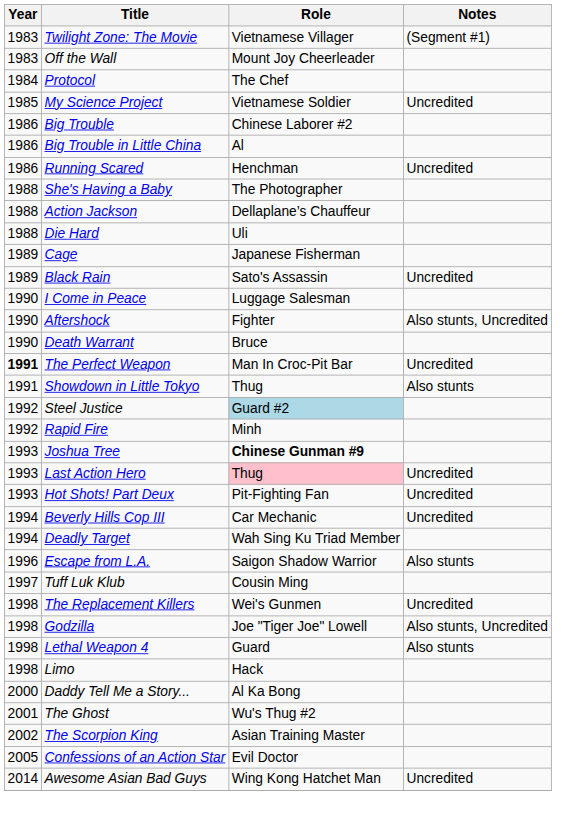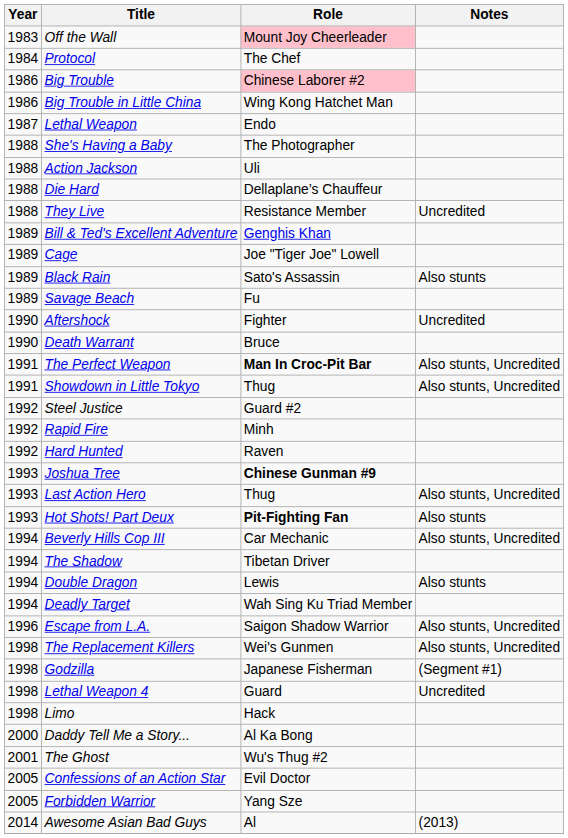- row: 1983 | Twilight Zone: The Movie | Vietnamese Villager | (Segment #1)
Off the Wall | Role: no background -> pink background
- row: 1985 | My Science Project | Vietnamese Soldier | Uncredited
Big Trouble | Role: no background -> pink background
Big Trouble in Little China | Role: Al -> Wing Kong Hatchet Man
- row: 1986 | Running Scared | Henchman | Uncredited
+ row: 1987 | Lethal Weapon | Endo
Action Jackson | Role: Dellaplane’s Chauffeur -> Uli
Die Hard | Role: Uli -> Dellaplane’s Chauffeur
+ row: 1988 | They Live | Resistance Member | Uncredited
+ row: 1989 | Bill & Ted's Excellent Adventure | Genghis Khan
Cage | Role: Japanese Fisherman -> Joe "Tiger Joe" Lowell
Black Rain | Notes: Uncredited -> Also stunts
+ row: 1989 | Savage Beach | Fu
- row: 1990 | I Come in Peace | Luggage Salesman
Aftershock | Notes: Also stunts, Uncredited -> Uncredited
The Perfect Weapon | Year: bold -> normal
The Perfect Weapon | Role: normal -> bold
The Perfect Weapon | Notes: Uncredited -> Also stunts, Uncredited
Showdown in Little Tokyo | Notes: Also stunts -> Also stunts, Uncredited
Steel Justice | Role: lightblue background -> no background
+ row: 1992 | Hard Hunted | Raven
Last Action Hero | Role: pink background -> no background
Last Action Hero | Notes: Uncredited -> Also stunts, Uncredited
Hot Shots! Part Deux | Role: normal -> bold
Hot Shots! Part Deux | Notes: Uncredited -> Also stunts
Beverly Hills Cop III | Notes: Uncredited -> Also stunts, Uncredited
+ row: 1994 | The Shadow | Tibetan Driver
+ row: 1994 | Double Dragon | Lewis | Also stunts
Escape from L.A. | Notes: Also stunts -> Also stunts, Uncredited
- row: 1997 | Tuff Luk Klub | Cousin Ming
The Replacement Killers | Notes: Uncredited -> Also stunts, Uncredited
Godzilla | Role: Joe "Tiger Joe" Lowell -> Japanese Fisherman
Godzilla | Notes: Also stunts, Uncredited -> (Segment #1)
Lethal Weapon 4 | Notes: Also stunts -> Uncredited
- row: 2002 | The Scorpion King | Asian Training Master
+ row: 2005 | Forbidden Warrior | Yang Sze
Awesome Asian Bad Guys | Role: Wing Kong Hatchet Man -> Al
Awesome Asian Bad Guys | Notes: Uncredited -> (2013)
